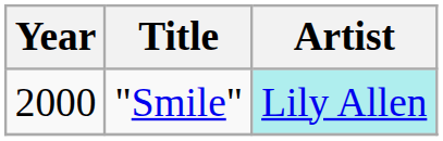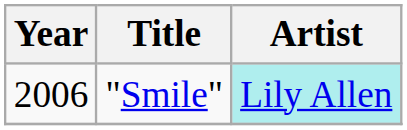"Smile" | Year: 2000 -> 2006
